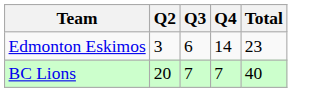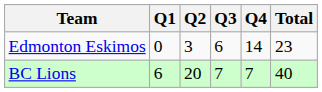+ column: Q1 | 0 | 6
